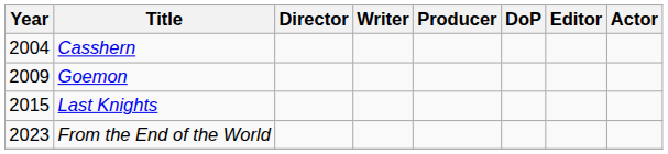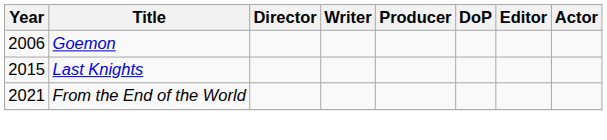- row: 2004 | Casshern
Goemon | Year: 2009 -> 2006
From the End of the World | Year: 2023 -> 2021
